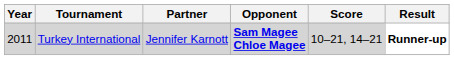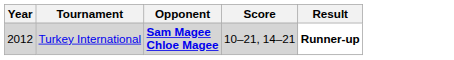- column: Partner | Jennifer Karnott
Turkey International | Year: 2011 -> 2012
